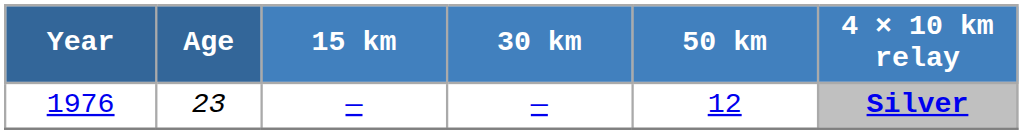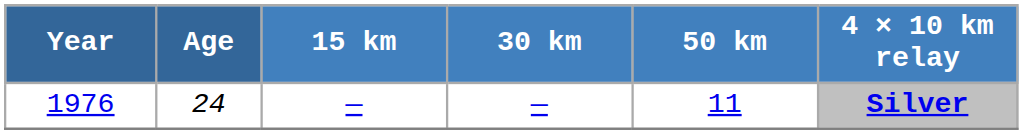1976 | Age: 23 -> 24
1976 | 50 km: 12 -> 11
